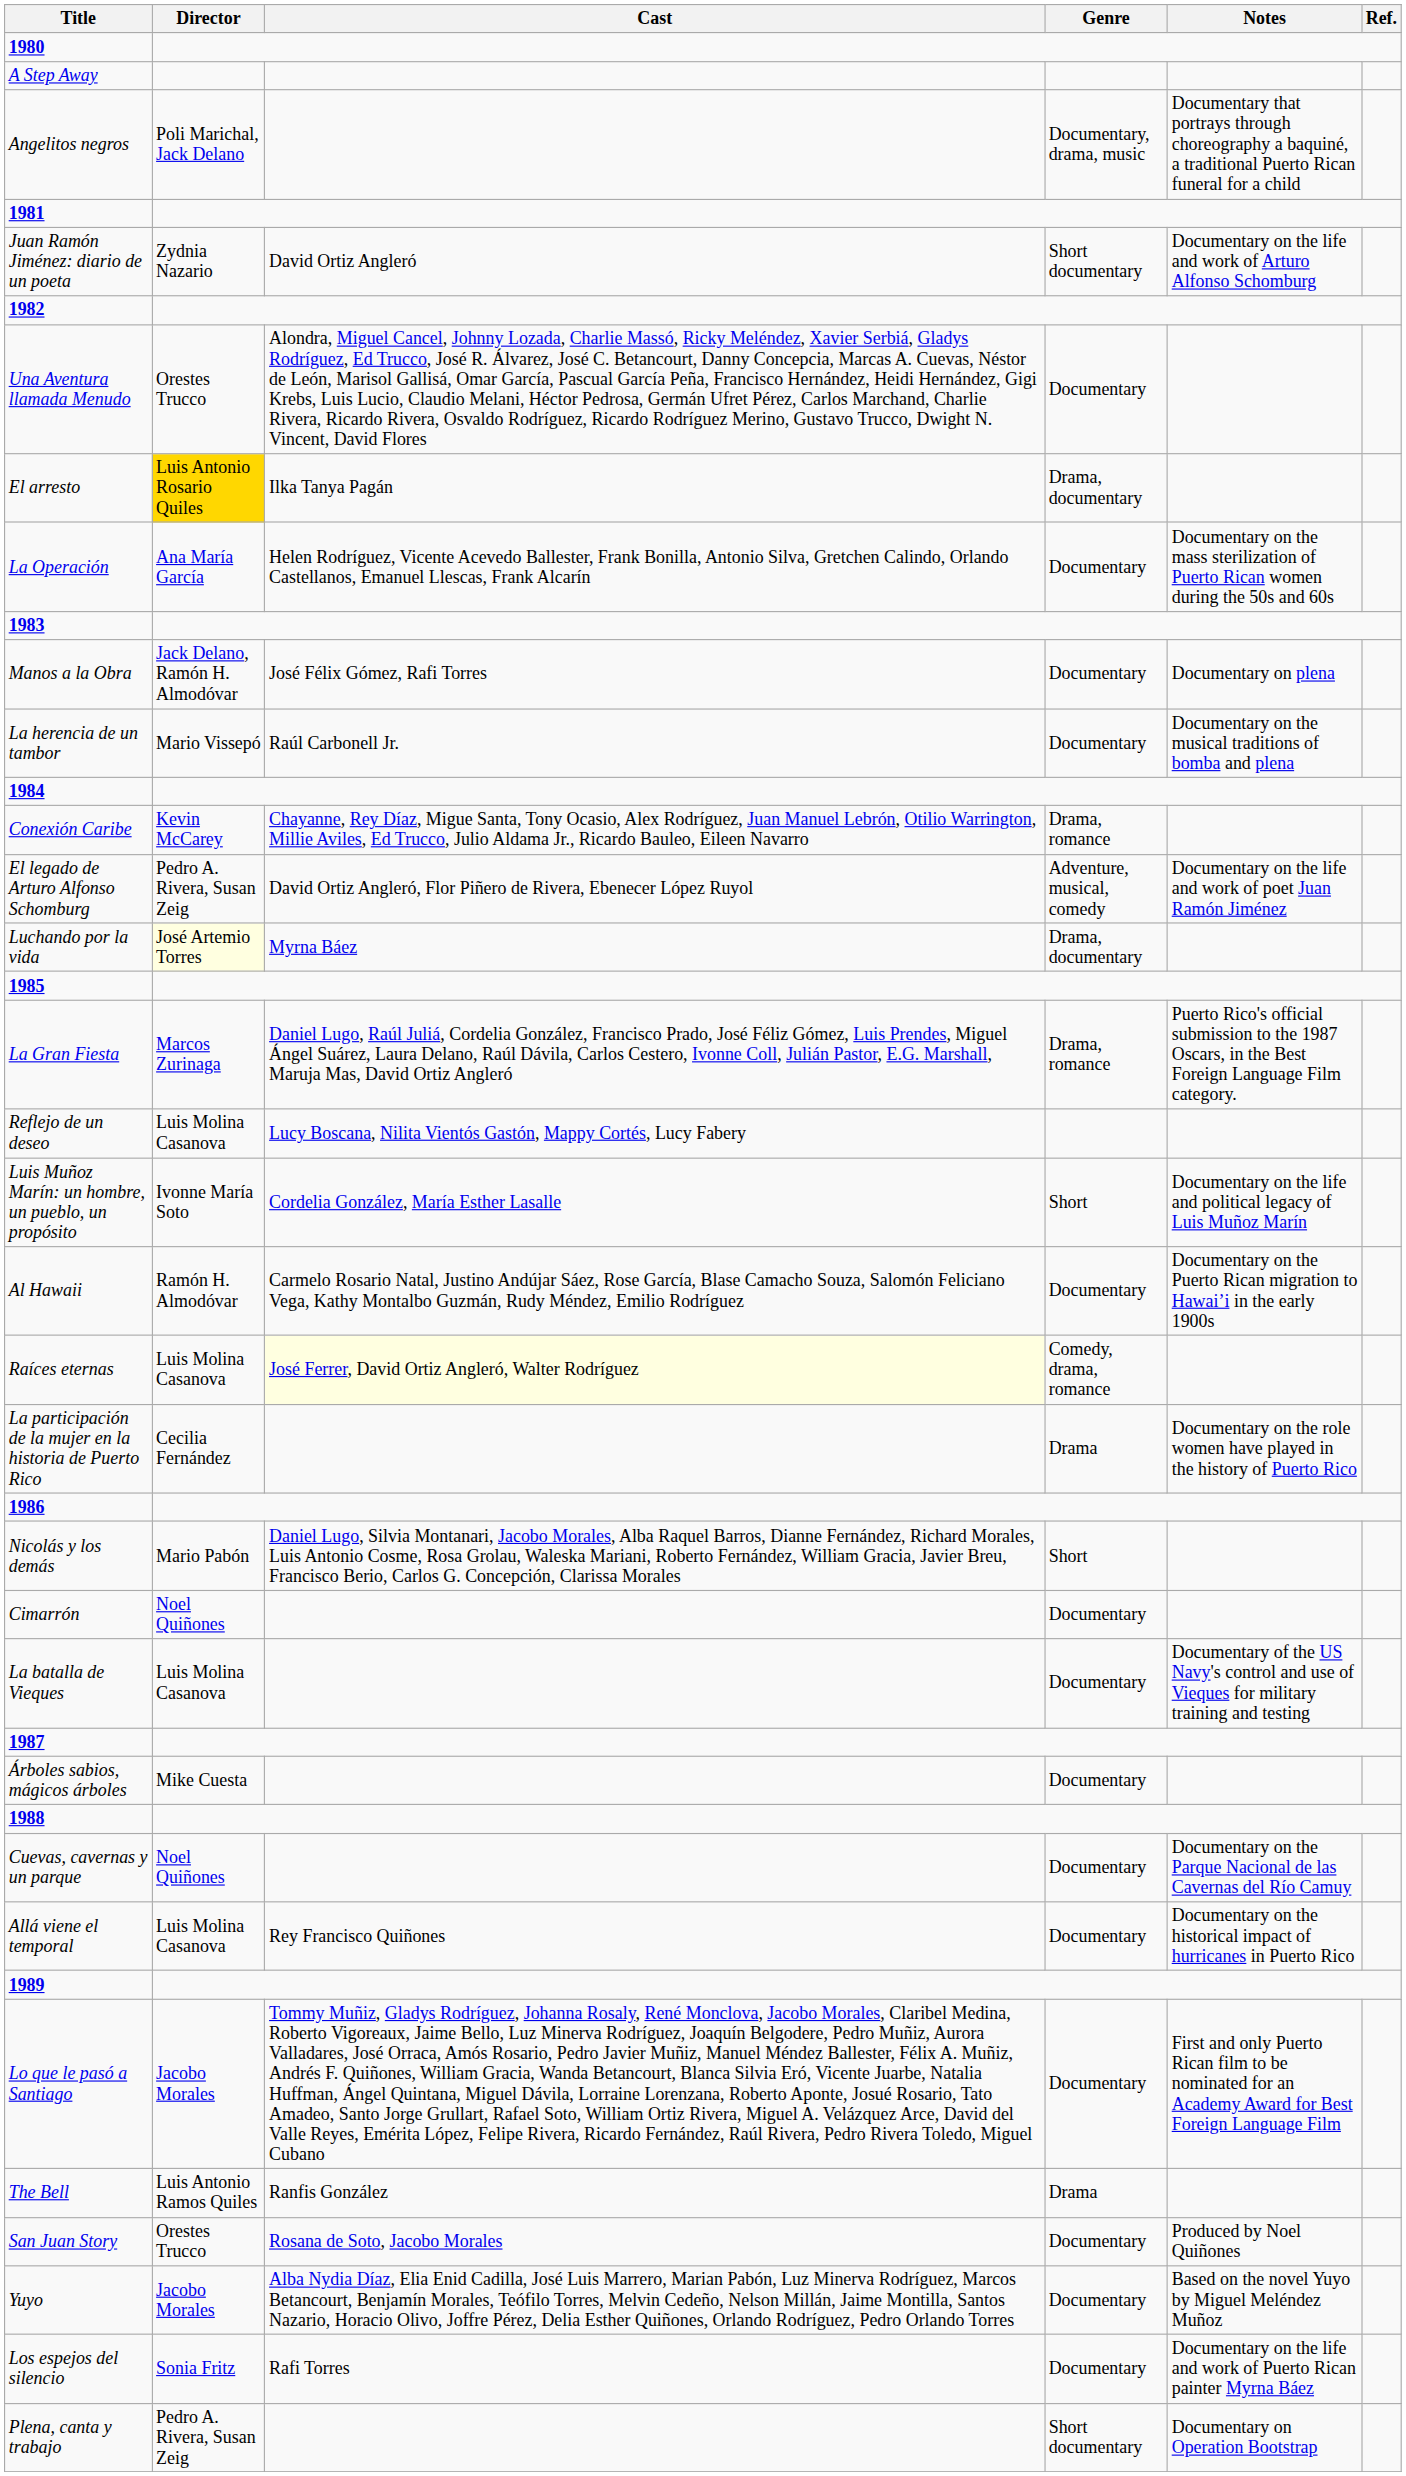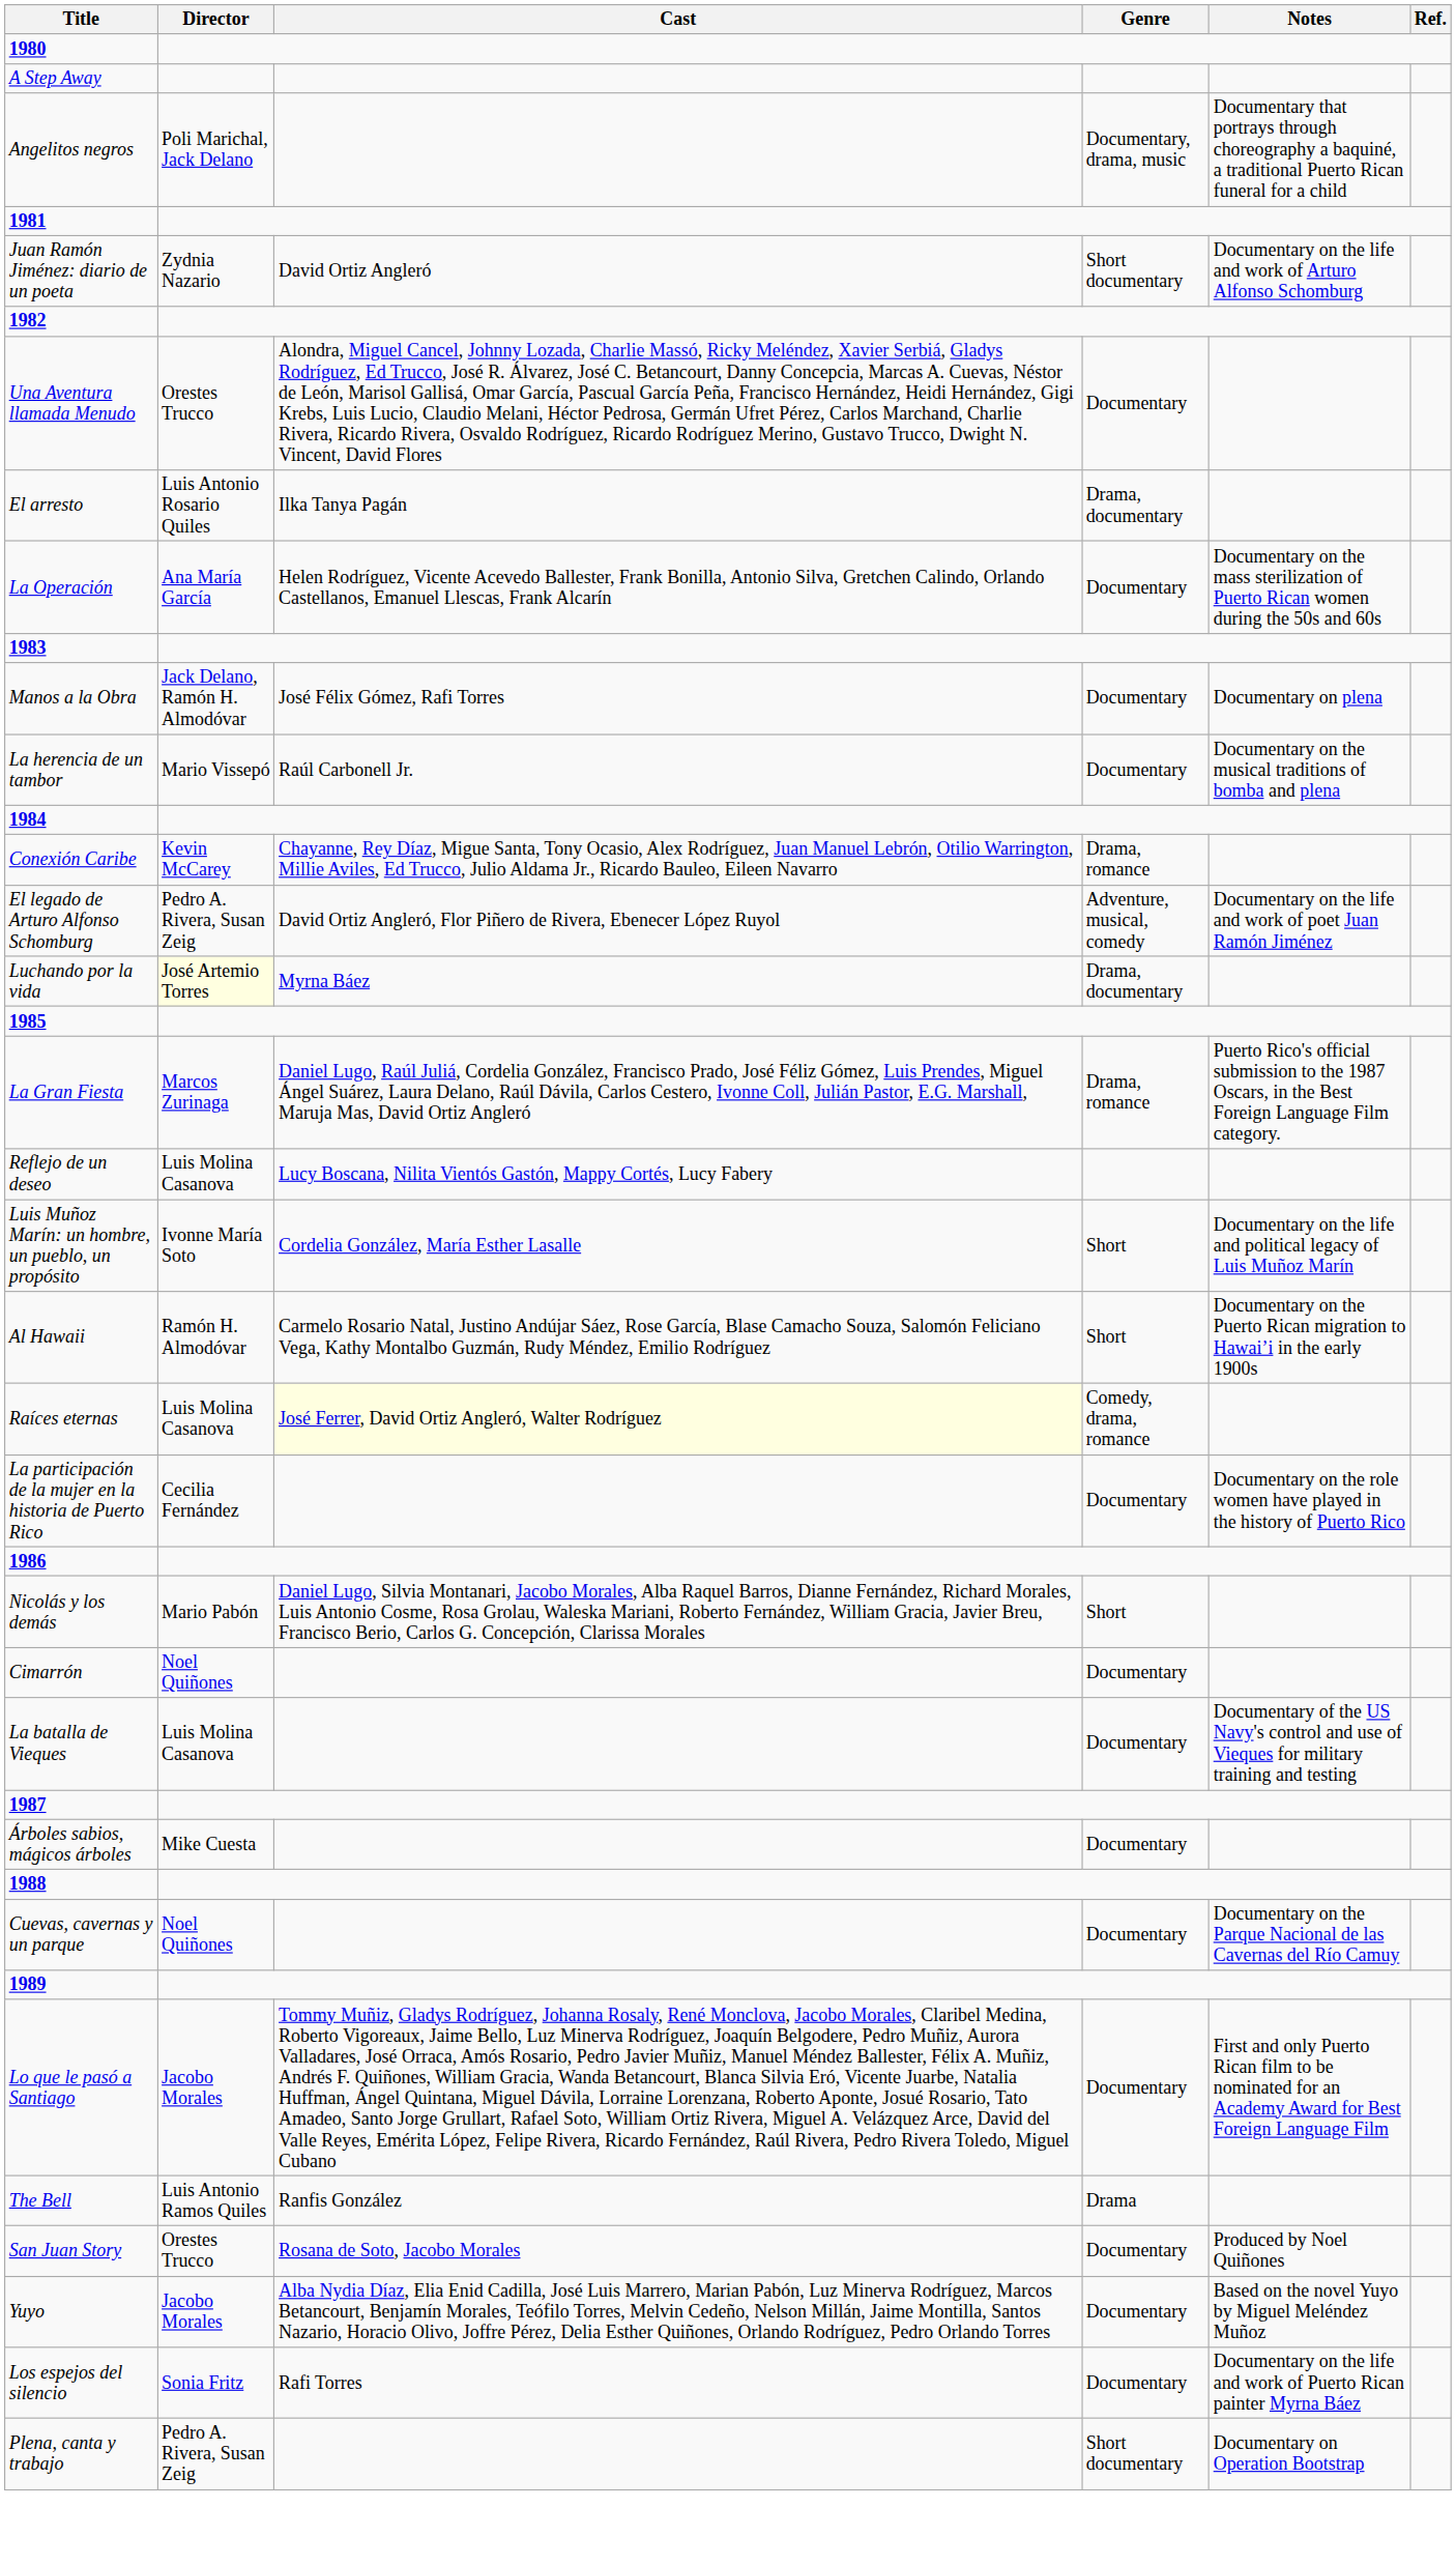El arresto | Director: gold background -> no background
Al Hawaii | Genre: Documentary -> Short
La participación de la mujer en la historia de Puerto Rico | Genre: Drama -> Documentary
- row: Allá viene el temporal | Luis Molina Casanova | Rey Francisco Quiñones | Documentary | Documentary on the historical impact of hurricanes in Puerto Rico
